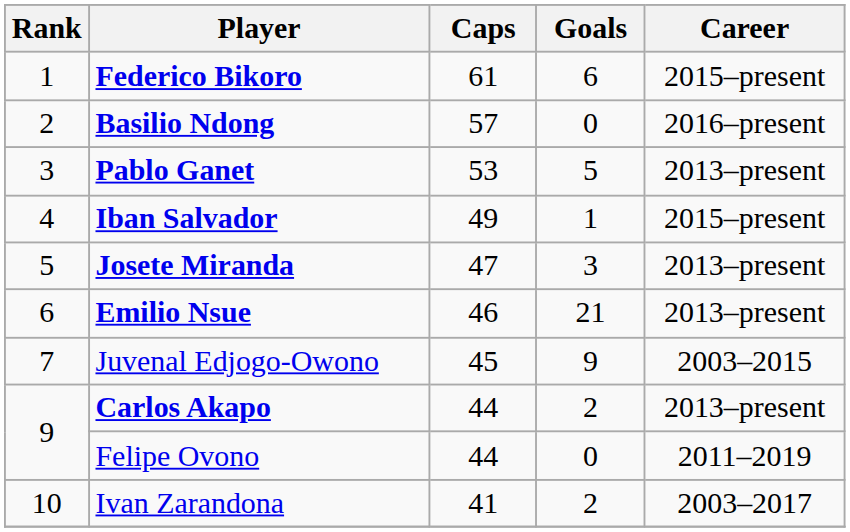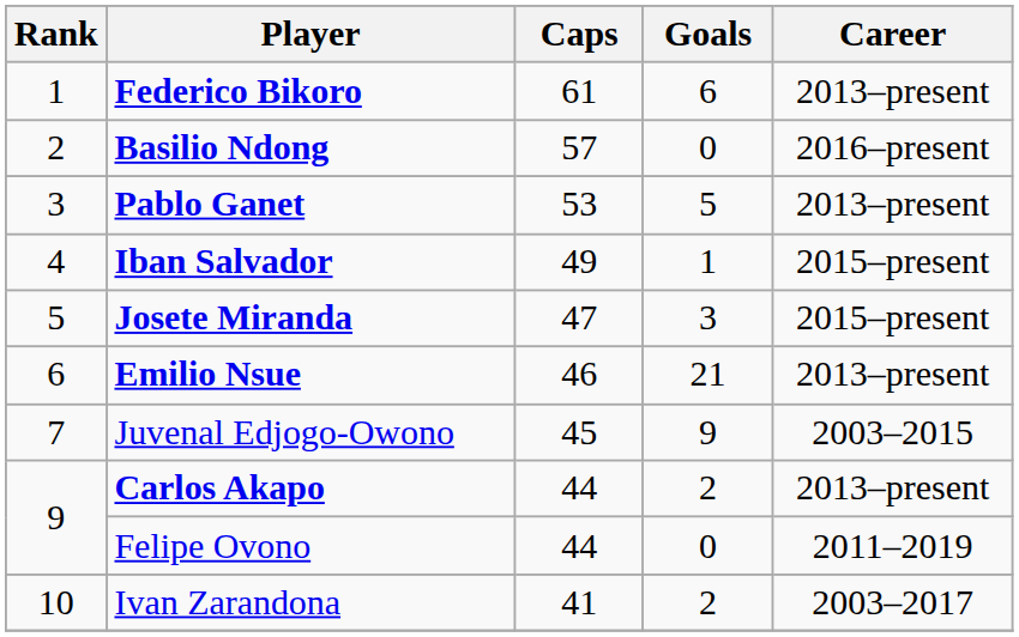Federico Bikoro | Career: 2015–present -> 2013–present
Josete Miranda | Career: 2013–present -> 2015–present
